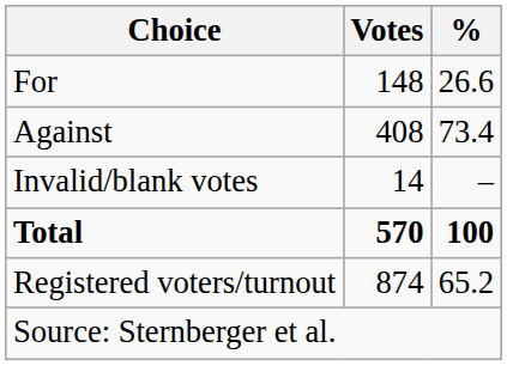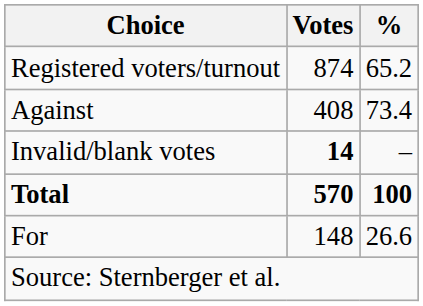rows swapped: For <-> Registered voters/turnout
Invalid/blank votes | Votes: normal -> bold
